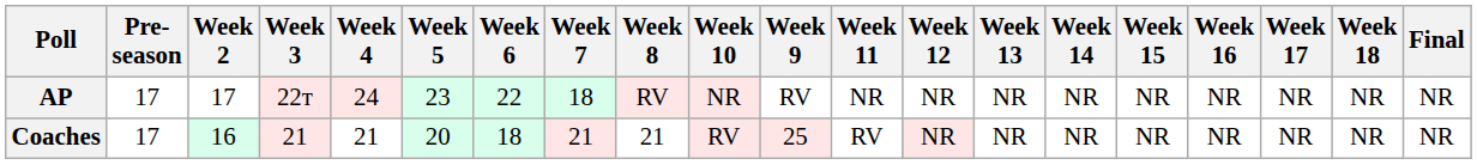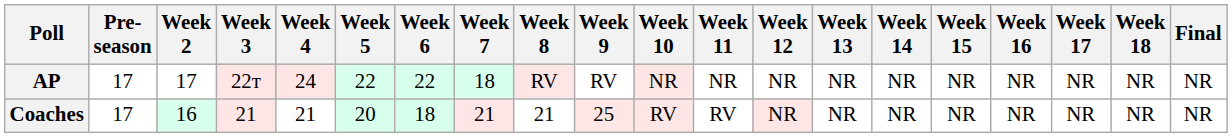columns swapped: Week 9 <-> Week 10
AP | Week 5: 23 -> 22
